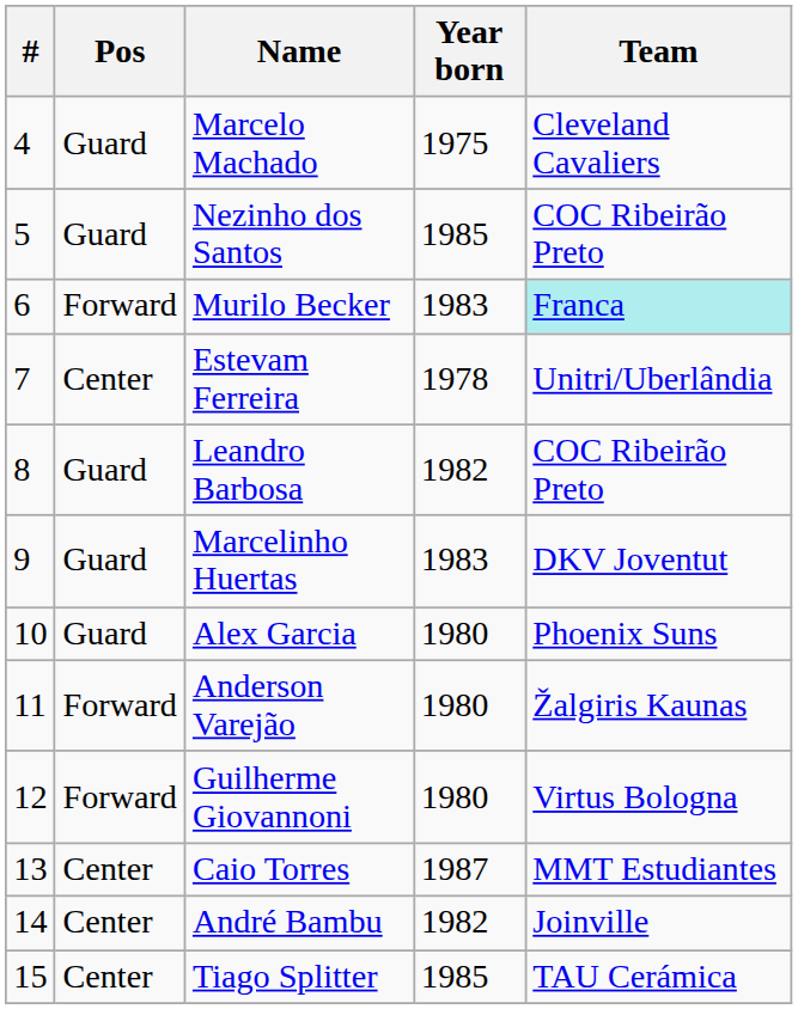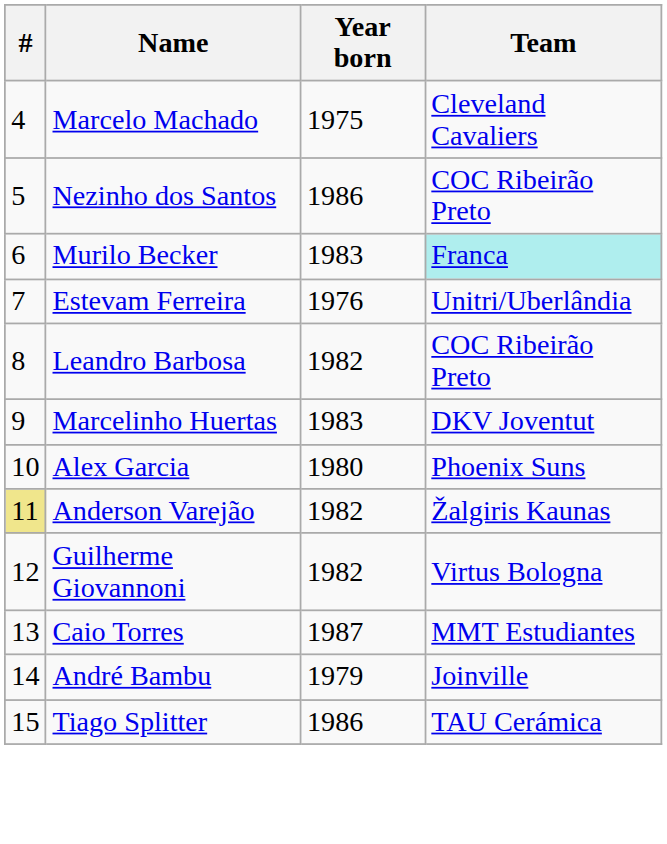- column: Pos | Guard | Guard | Forward | Center | Guard | Guard | Guard | Forward | Forward | Center | Center | Center
Nezinho dos Santos | Year born: 1985 -> 1986
Estevam Ferreira | Year born: 1978 -> 1976
Anderson Varejão | #: no background -> khaki background
Anderson Varejão | Year born: 1980 -> 1982
Guilherme Giovannoni | Year born: 1980 -> 1982
André Bambu | Year born: 1982 -> 1979
Tiago Splitter | Year born: 1985 -> 1986
